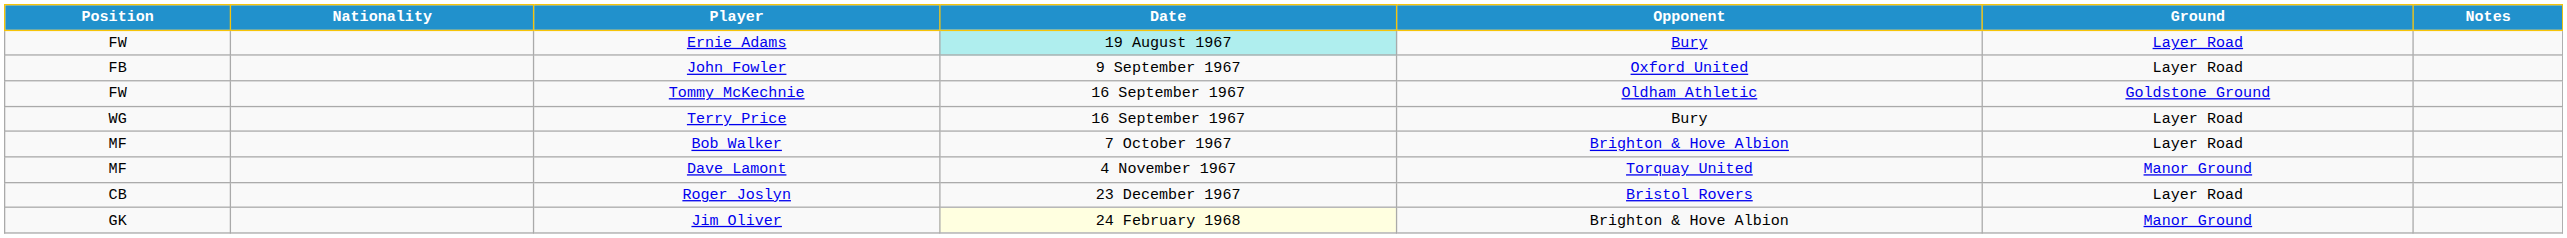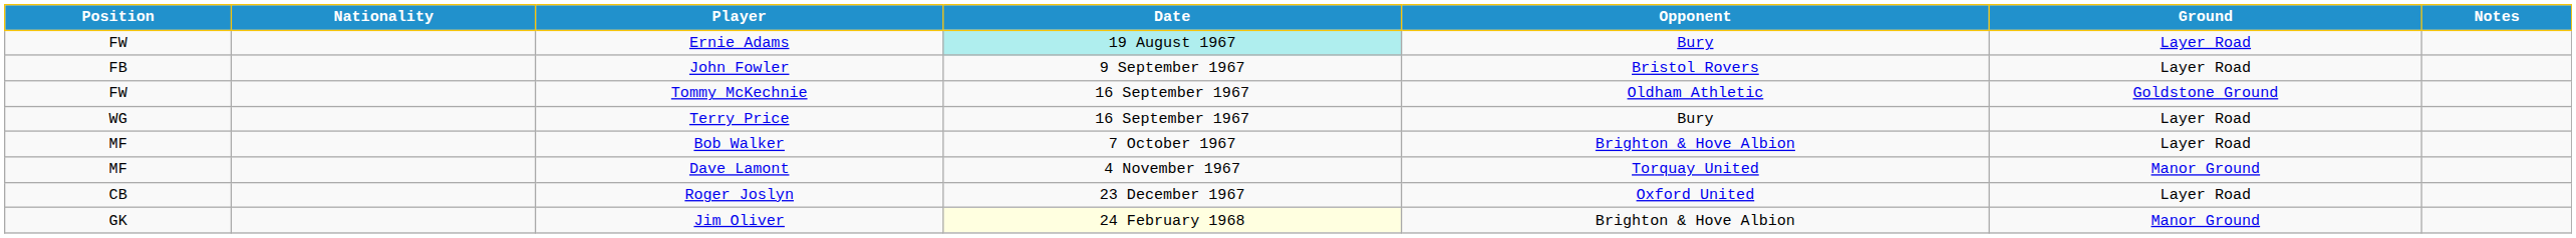John Fowler | Opponent: Oxford United -> Bristol Rovers
Roger Joslyn | Opponent: Bristol Rovers -> Oxford United
